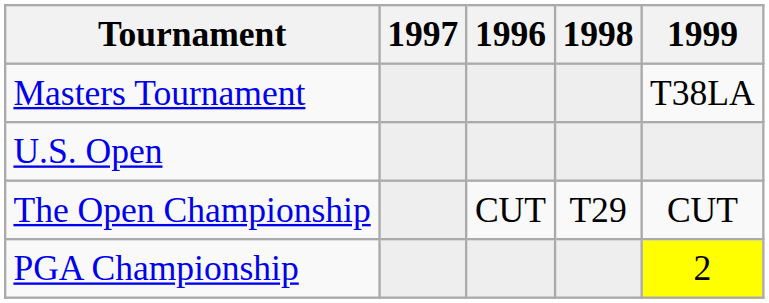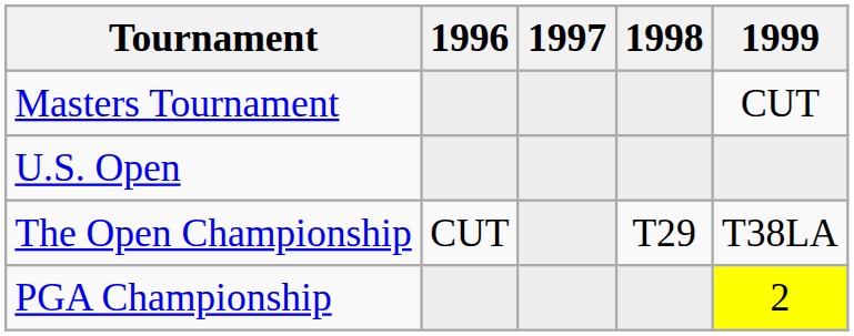columns swapped: 1996 <-> 1997
Masters Tournament | 1999: T38LA -> CUT
The Open Championship | 1999: CUT -> T38LA
